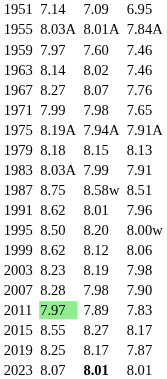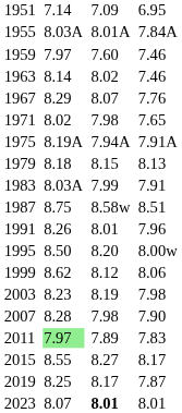1967 | column 3: 8.27 -> 8.29
1971 | column 3: 7.99 -> 8.02
1991 | column 3: 8.62 -> 8.26
